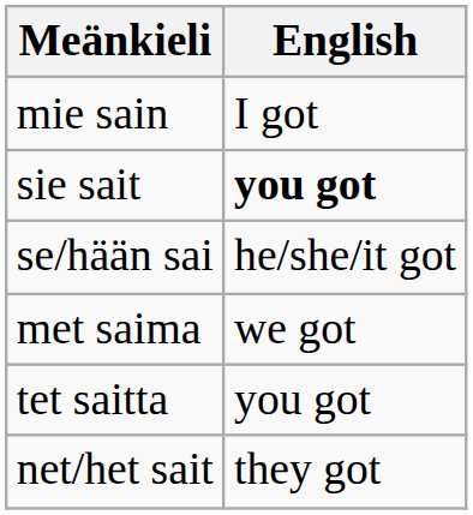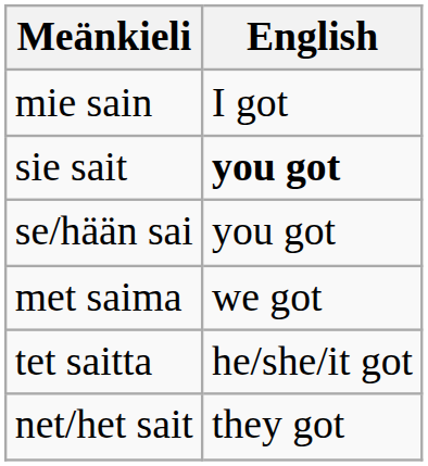se/hään sai | English: he/she/it got -> you got
tet saitta | English: you got -> he/she/it got
